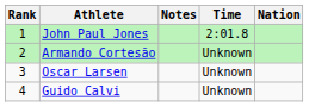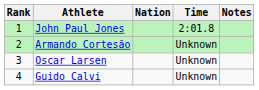columns swapped: Nation <-> Notes
